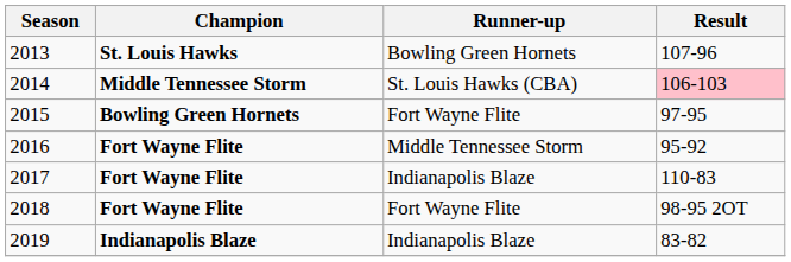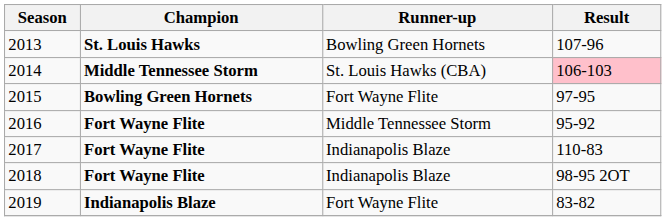2018 | Runner-up: Fort Wayne Flite -> Indianapolis Blaze
2019 | Runner-up: Indianapolis Blaze -> Fort Wayne Flite
